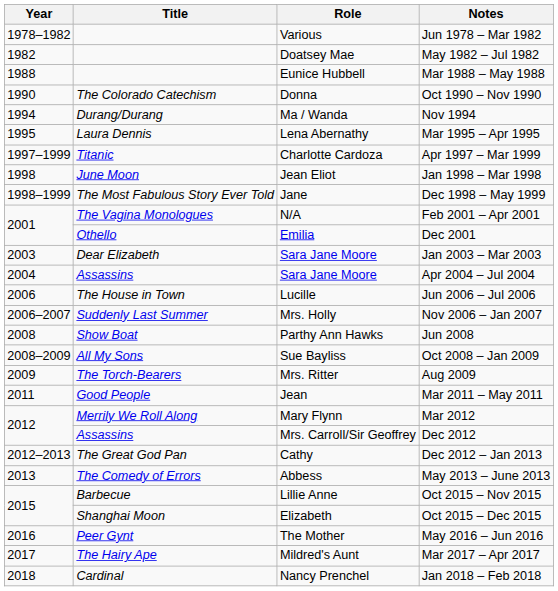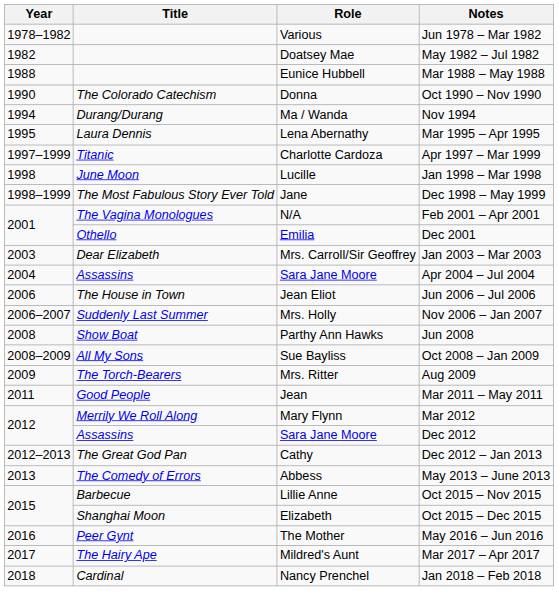Jan 1998 – Mar 1998 | Role: Jean Eliot -> Lucille
Jan 2003 – Mar 2003 | Role: Sara Jane Moore -> Mrs. Carroll/Sir Geoffrey
Jun 2006 – Jul 2006 | Role: Lucille -> Jean Eliot
Dec 2012 | Role: Mrs. Carroll/Sir Geoffrey -> Sara Jane Moore
